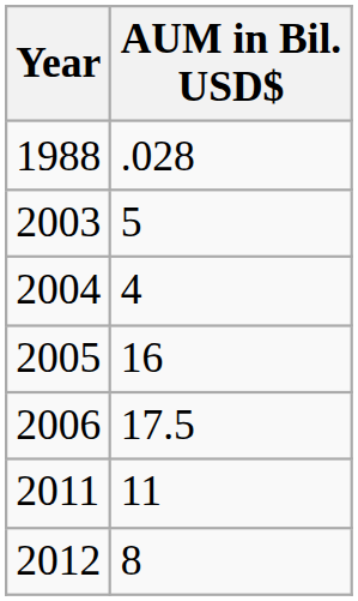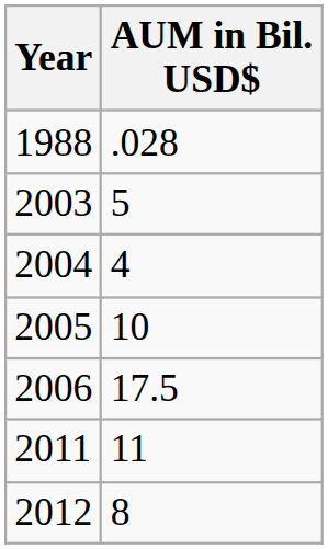2005 | AUM in Bil. USD$: 16 -> 10
